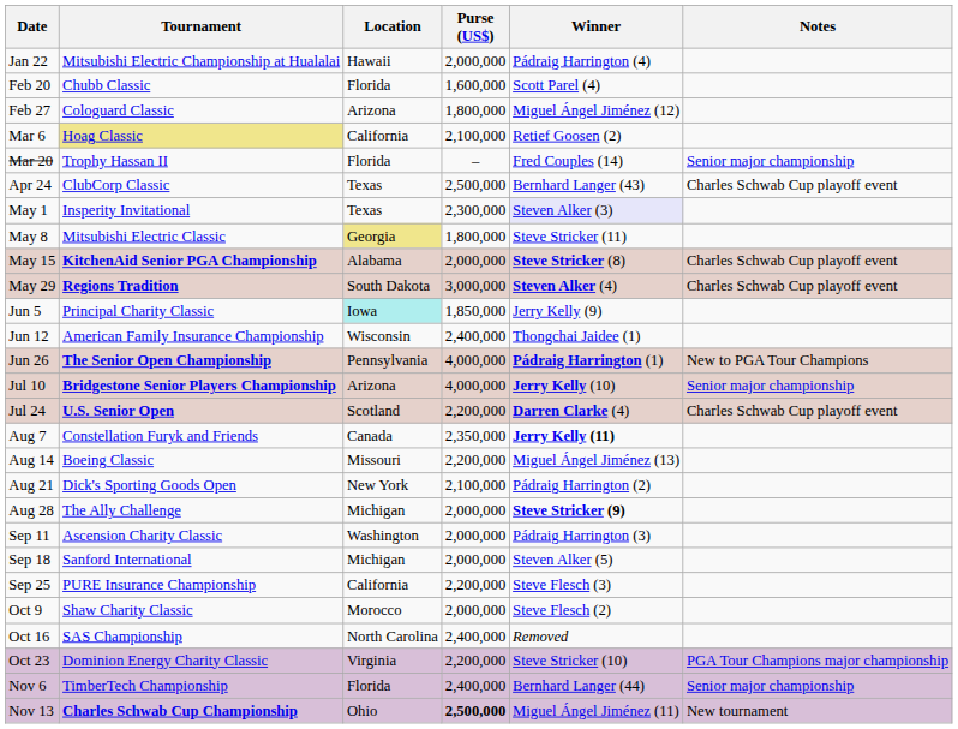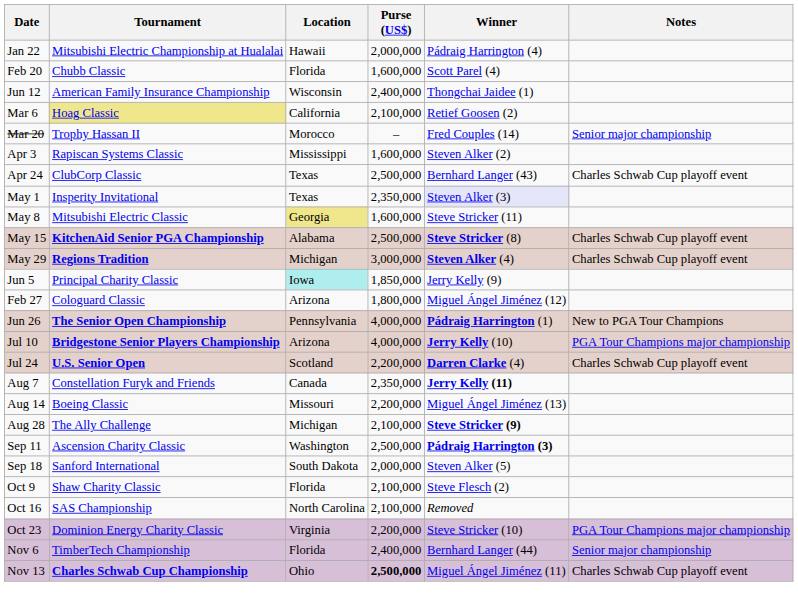rows swapped: Feb 27 <-> Jun 12
Mar 20 | Location: Florida -> Morocco
+ row: Apr 3 | Rapiscan Systems Classic | Mississippi | 1,600,000 | Steven Alker (2)
May 1 | Purse (US$): 2,300,000 -> 2,350,000
May 8 | Purse (US$): 1,800,000 -> 1,600,000
May 15 | Purse (US$): 2,000,000 -> 2,500,000
May 29 | Location: South Dakota -> Michigan
Jul 10 | Notes: Senior major championship -> PGA Tour Champions major championship
- row: Aug 21 | Dick's Sporting Goods Open | New York | 2,100,000 | Pádraig Harrington (2)
Aug 28 | Purse (US$): 2,000,000 -> 2,100,000
Sep 11 | Purse (US$): 2,000,000 -> 2,500,000
Sep 11 | Winner: normal -> bold
Sep 18 | Location: Michigan -> South Dakota
- row: Sep 25 | PURE Insurance Championship | California | 2,200,000 | Steve Flesch (3)
Oct 9 | Location: Morocco -> Florida
Oct 9 | Purse (US$): 2,000,000 -> 2,100,000
Oct 16 | Purse (US$): 2,400,000 -> 2,100,000
Nov 13 | Notes: New tournament -> Charles Schwab Cup playoff event
